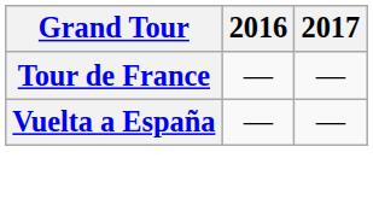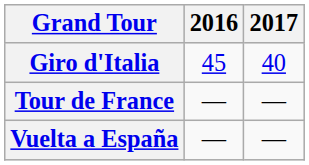+ row: Giro d'Italia | 45 | 40
